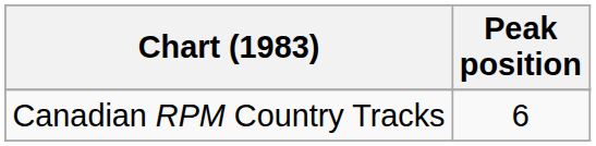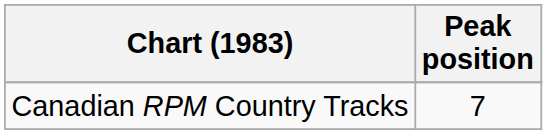Canadian RPM Country Tracks | Peak position: 6 -> 7
